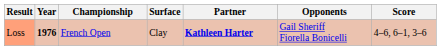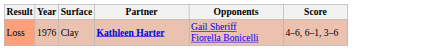- column: Championship | French Open
Loss | Year: bold -> normal
